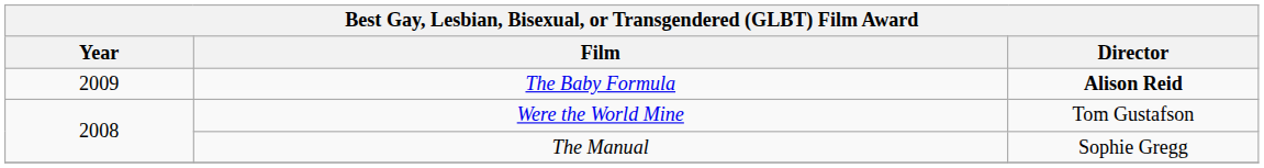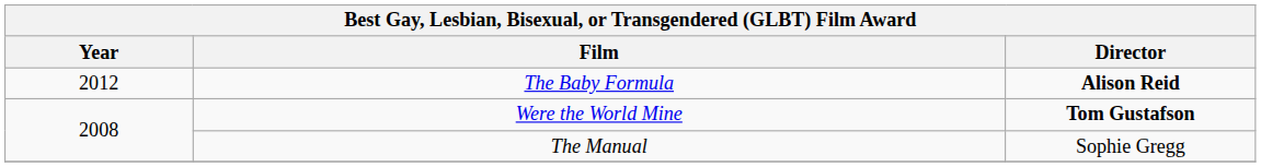The Baby Formula | Year: 2009 -> 2012
Were the World Mine | Director: normal -> bold
